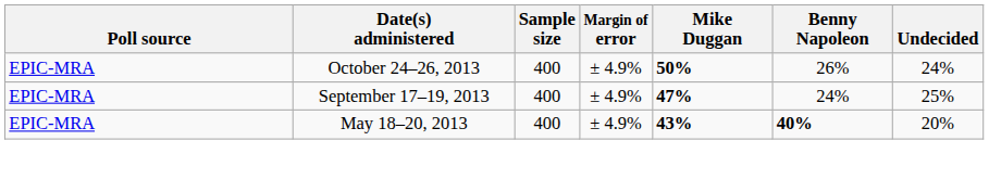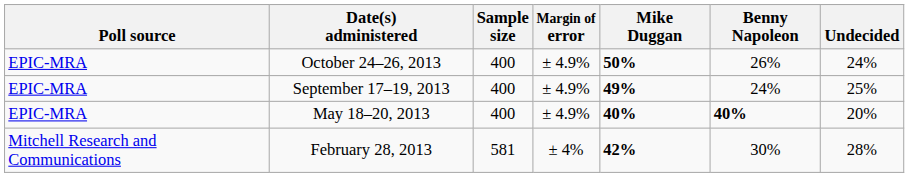September 17–19, 2013 | Mike Duggan: 47% -> 49%
May 18–20, 2013 | Mike Duggan: 43% -> 40%
+ row: Mitchell Research and Communications | February 28, 2013 | 581 | ± 4% | 42% | 30% | 28%
